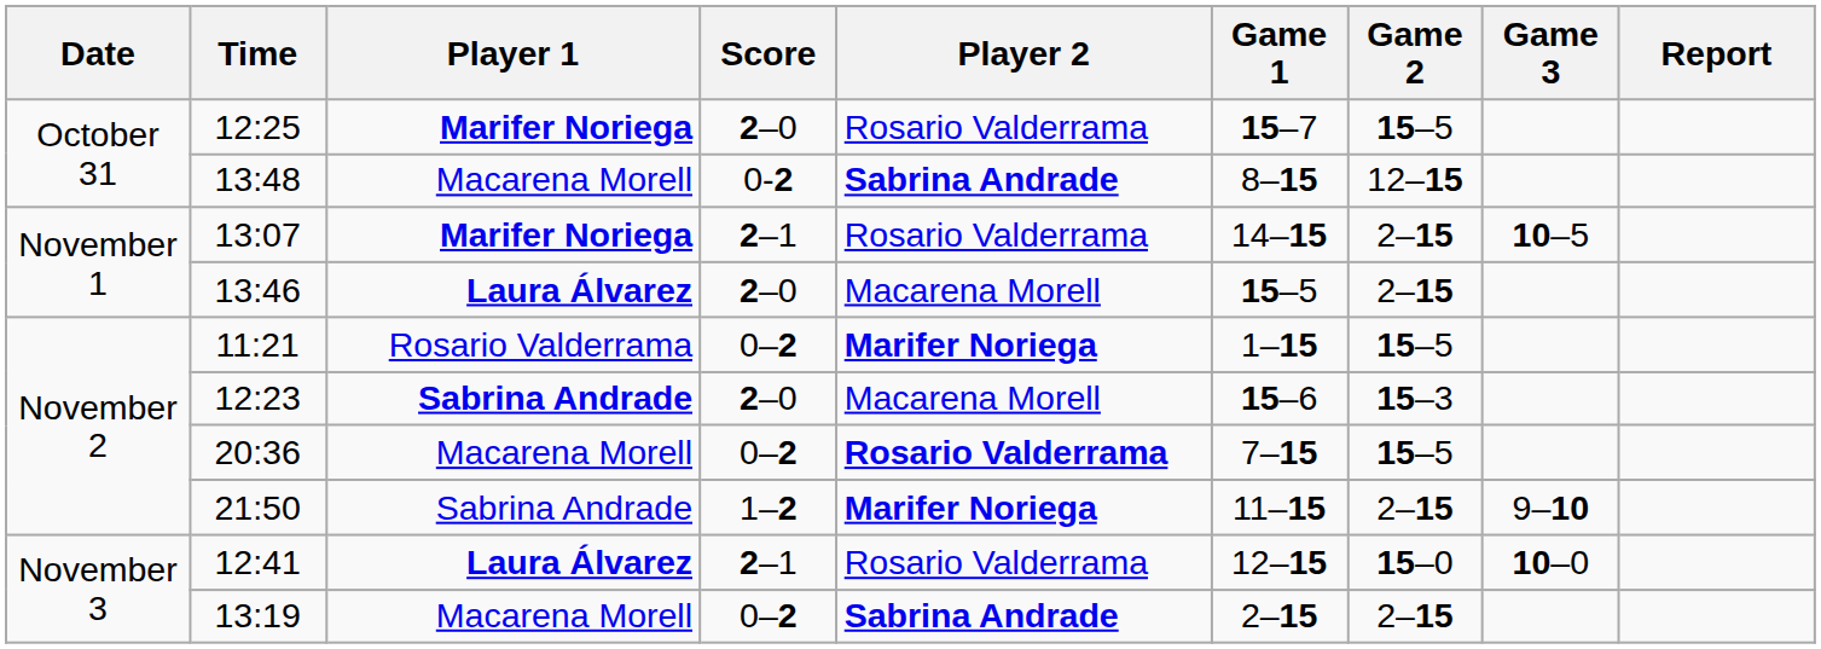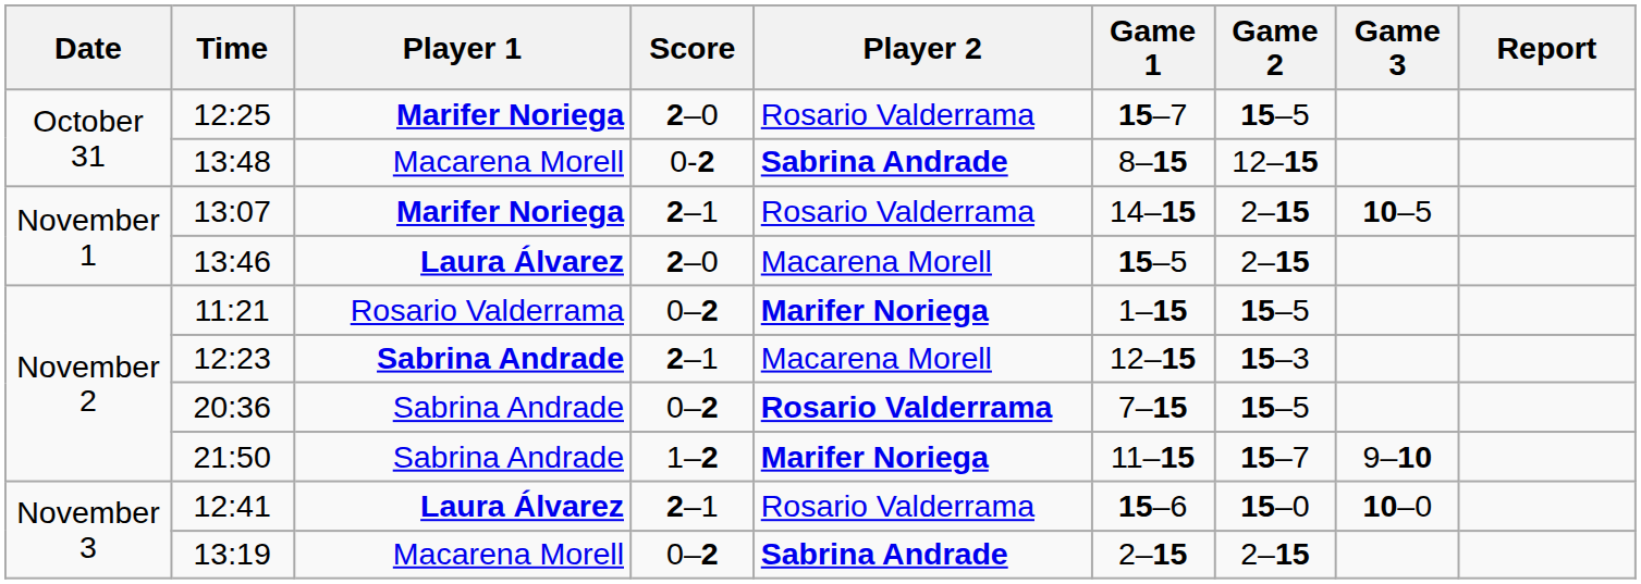12:23 | Score: 2–0 -> 2–1
12:23 | Game 1: 15–6 -> 12–15
20:36 | Player 1: Macarena Morell -> Sabrina Andrade
21:50 | Game 2: 2–15 -> 15–7
12:41 | Game 1: 12–15 -> 15–6
